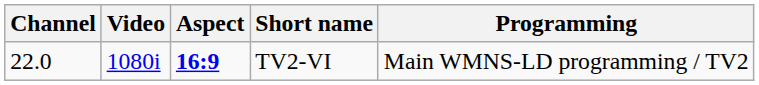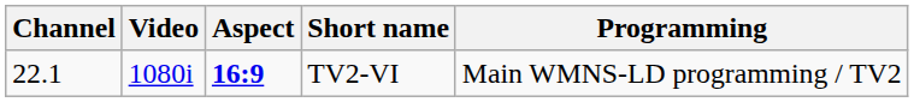TV2-VI | Channel: 22.0 -> 22.1
